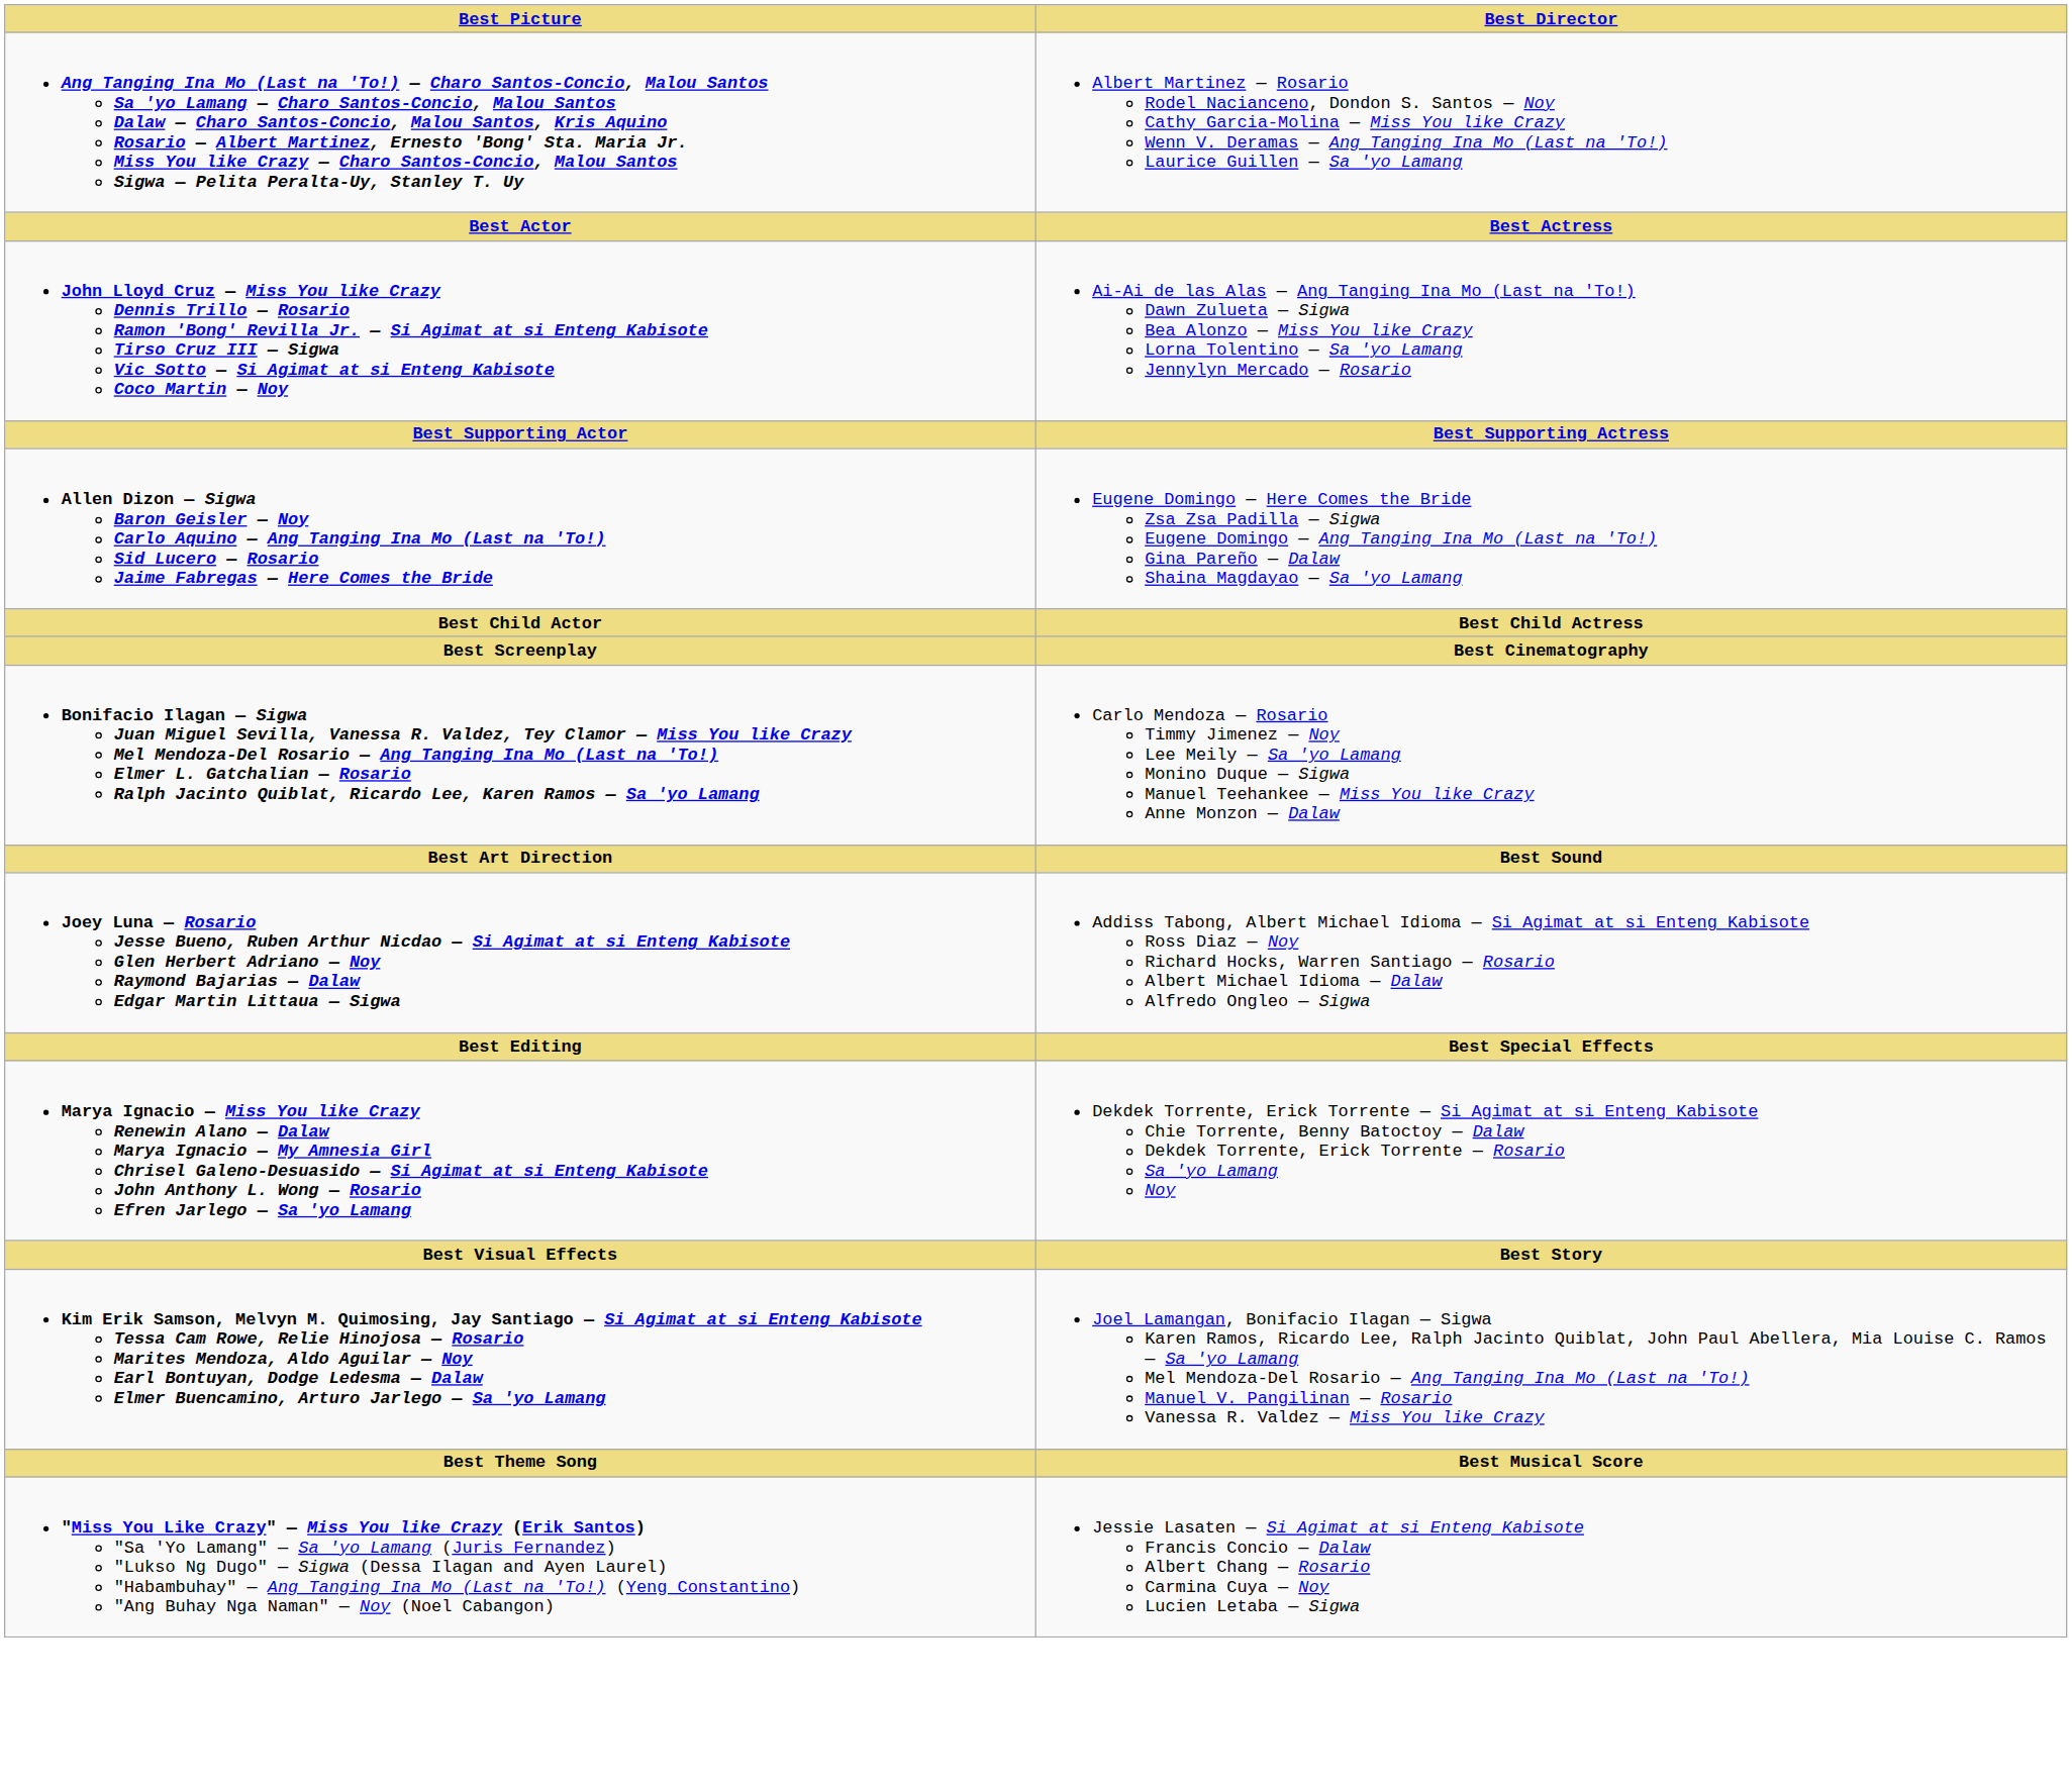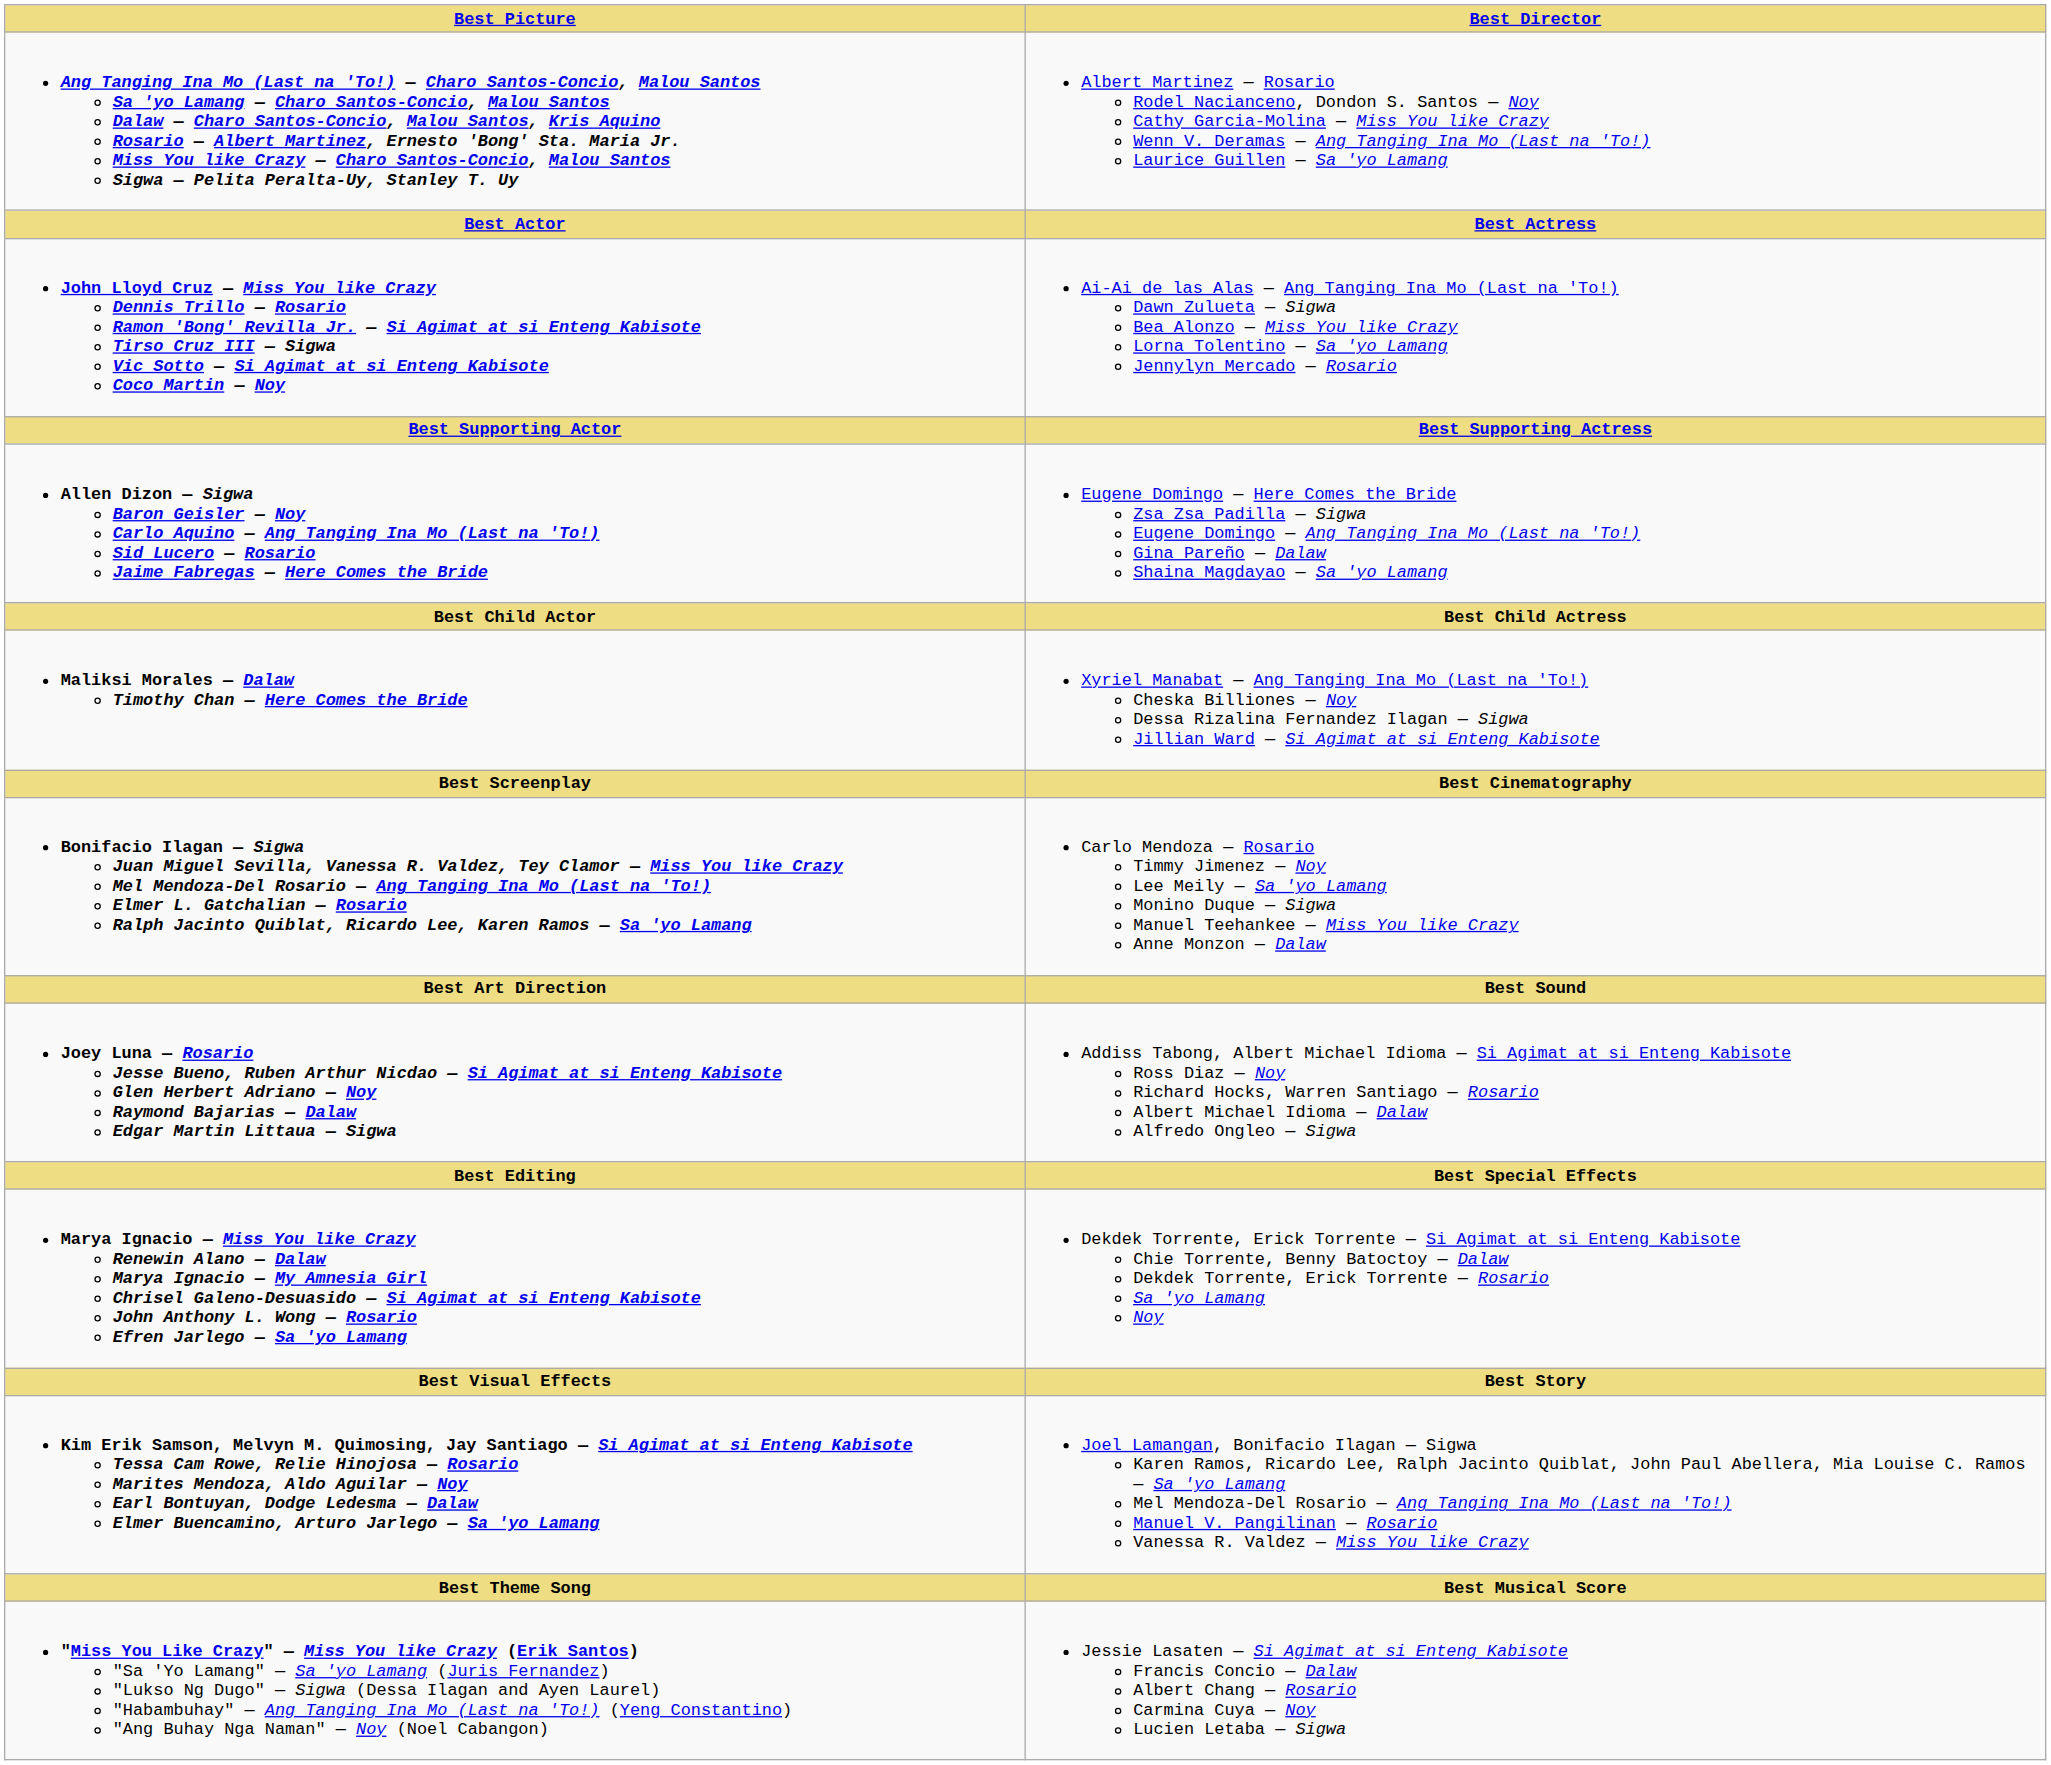+ row: Maliksi Morales — Dalaw Timothy Chan — Here Comes the Bride | Xyriel Manabat — Ang Tanging Ina Mo (Last na 'To!) Cheska Billiones — Noy Dessa Rizalina Fernandez Ilagan — Sigwa Jillian Ward — Si Agimat at si Enteng Kabisote
